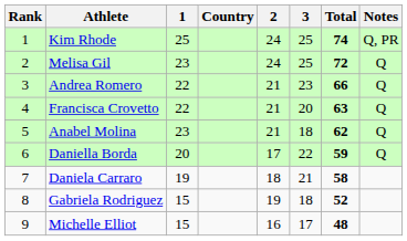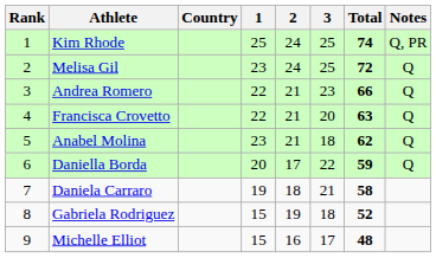columns swapped: Country <-> 1
